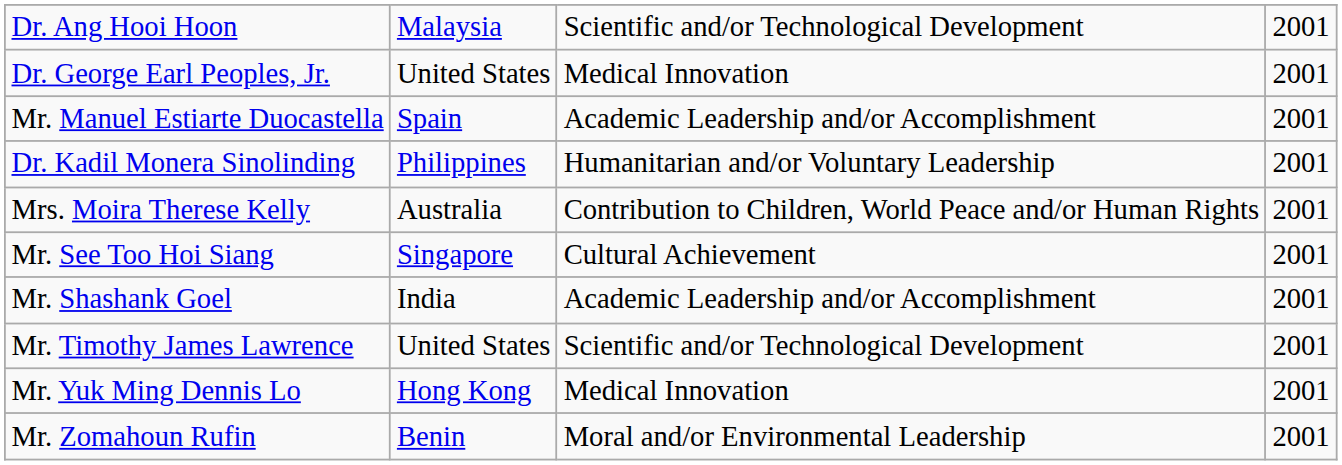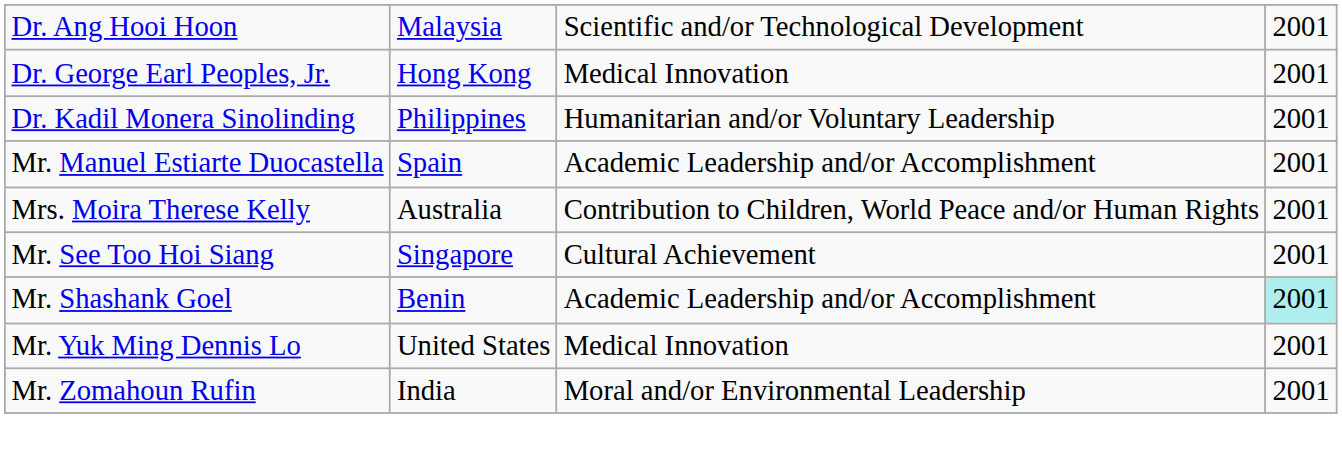Dr. George Earl Peoples, Jr. | column 2: United States -> Hong Kong
rows swapped: Dr. Kadil Monera Sinolinding <-> Mr. Manuel Estiarte Duocastella
Mr. Shashank Goel | column 2: India -> Benin
Mr. Shashank Goel | column 4: no background -> paleturquoise background
- row: Mr. Timothy James Lawrence | United States | Scientific and/or Technological Development | 2001
Mr. Yuk Ming Dennis Lo | column 2: Hong Kong -> United States
Mr. Zomahoun Rufin | column 2: Benin -> India
